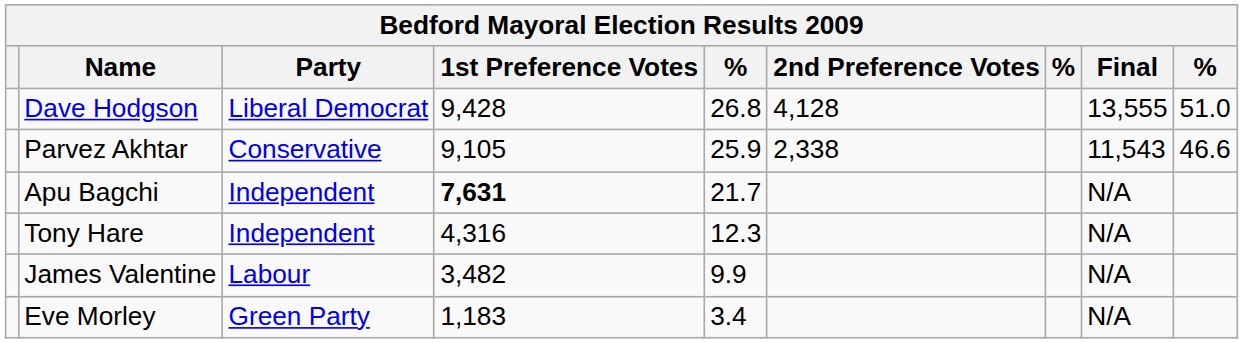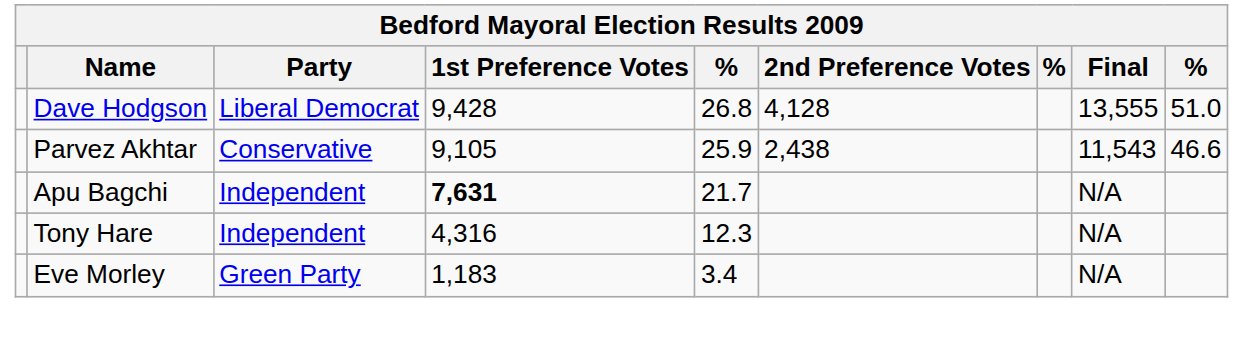Parvez Akhtar | 2nd Preference Votes: 2,338 -> 2,438
- row: James Valentine | Labour | 3,482 | 9.9 | N/A
